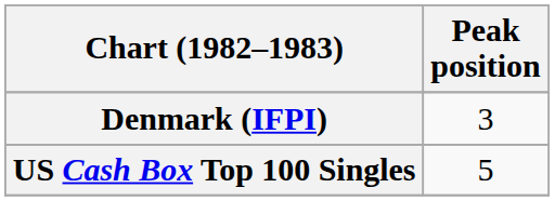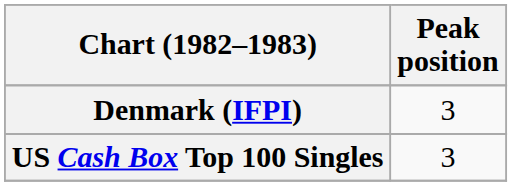US Cash Box Top 100 Singles | Peak position: 5 -> 3
